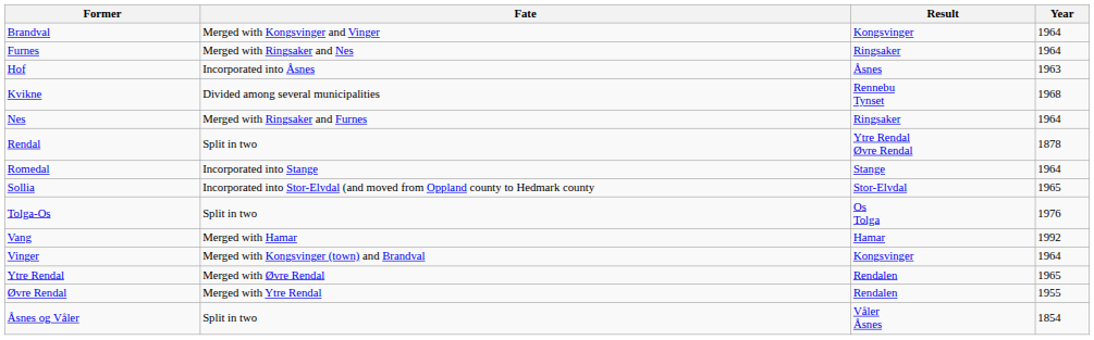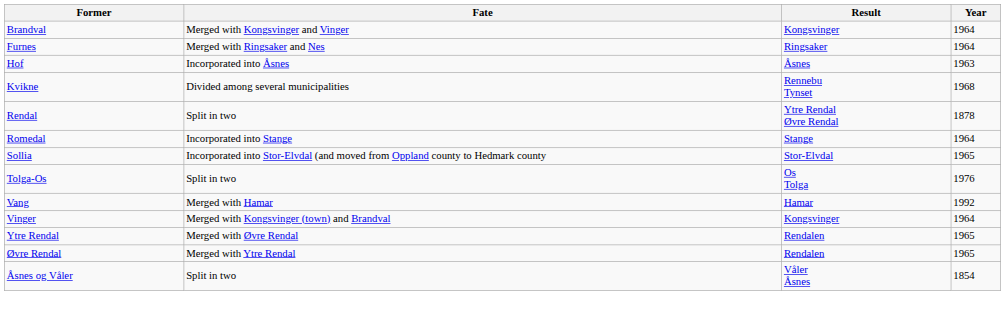- row: Nes | Merged with Ringsaker and Furnes | Ringsaker | 1964
Øvre Rendal | Year: 1955 -> 1965
